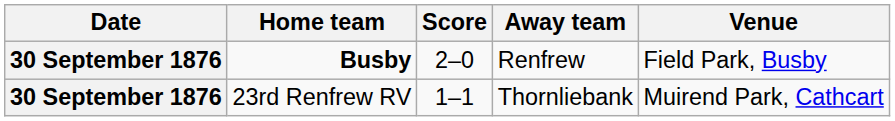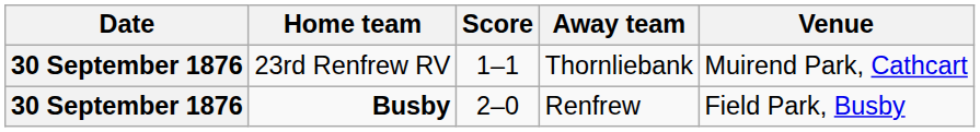rows swapped: Busby <-> 23rd Renfrew RV
